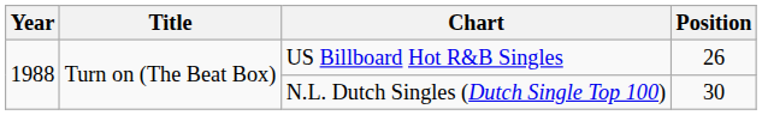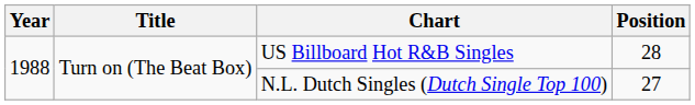US Billboard Hot R&B Singles | Position: 26 -> 28
N.L. Dutch Singles (Dutch Single Top 100) | Position: 30 -> 27
